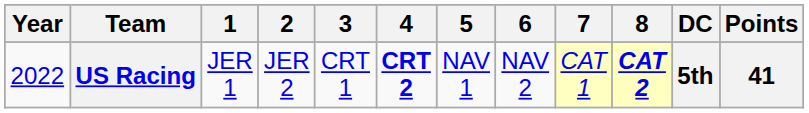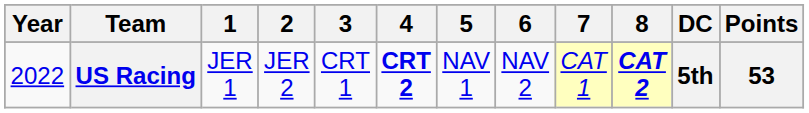US Racing | Points: 41 -> 53
